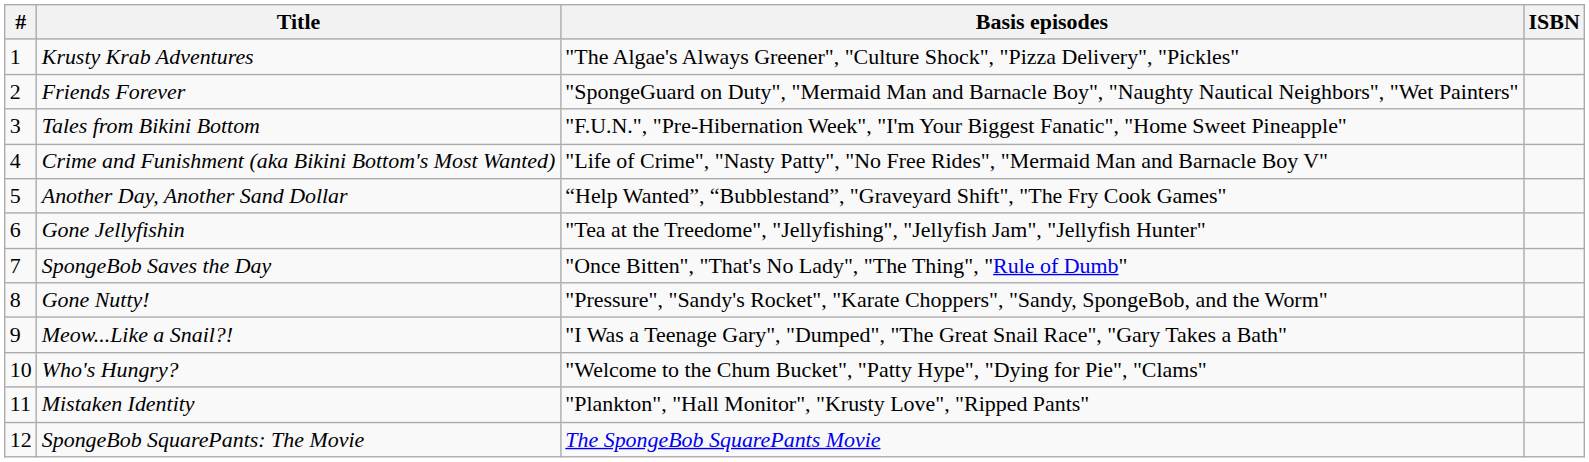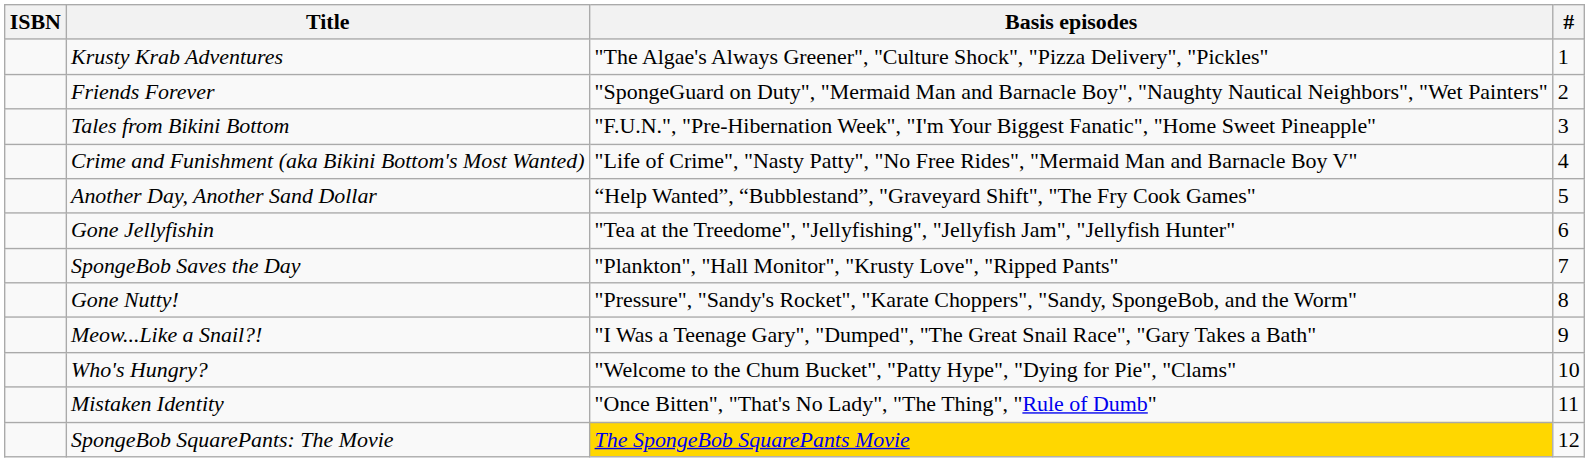columns swapped: # <-> ISBN
SpongeBob Saves the Day | Basis episodes: "Once Bitten", "That's No Lady", "The Thing", "Rule of Dumb" -> "Plankton", "Hall Monitor", "Krusty Love", "Ripped Pants"
Mistaken Identity | Basis episodes: "Plankton", "Hall Monitor", "Krusty Love", "Ripped Pants" -> "Once Bitten", "That's No Lady", "The Thing", "Rule of Dumb"
SpongeBob SquarePants: The Movie | Basis episodes: no background -> gold background
